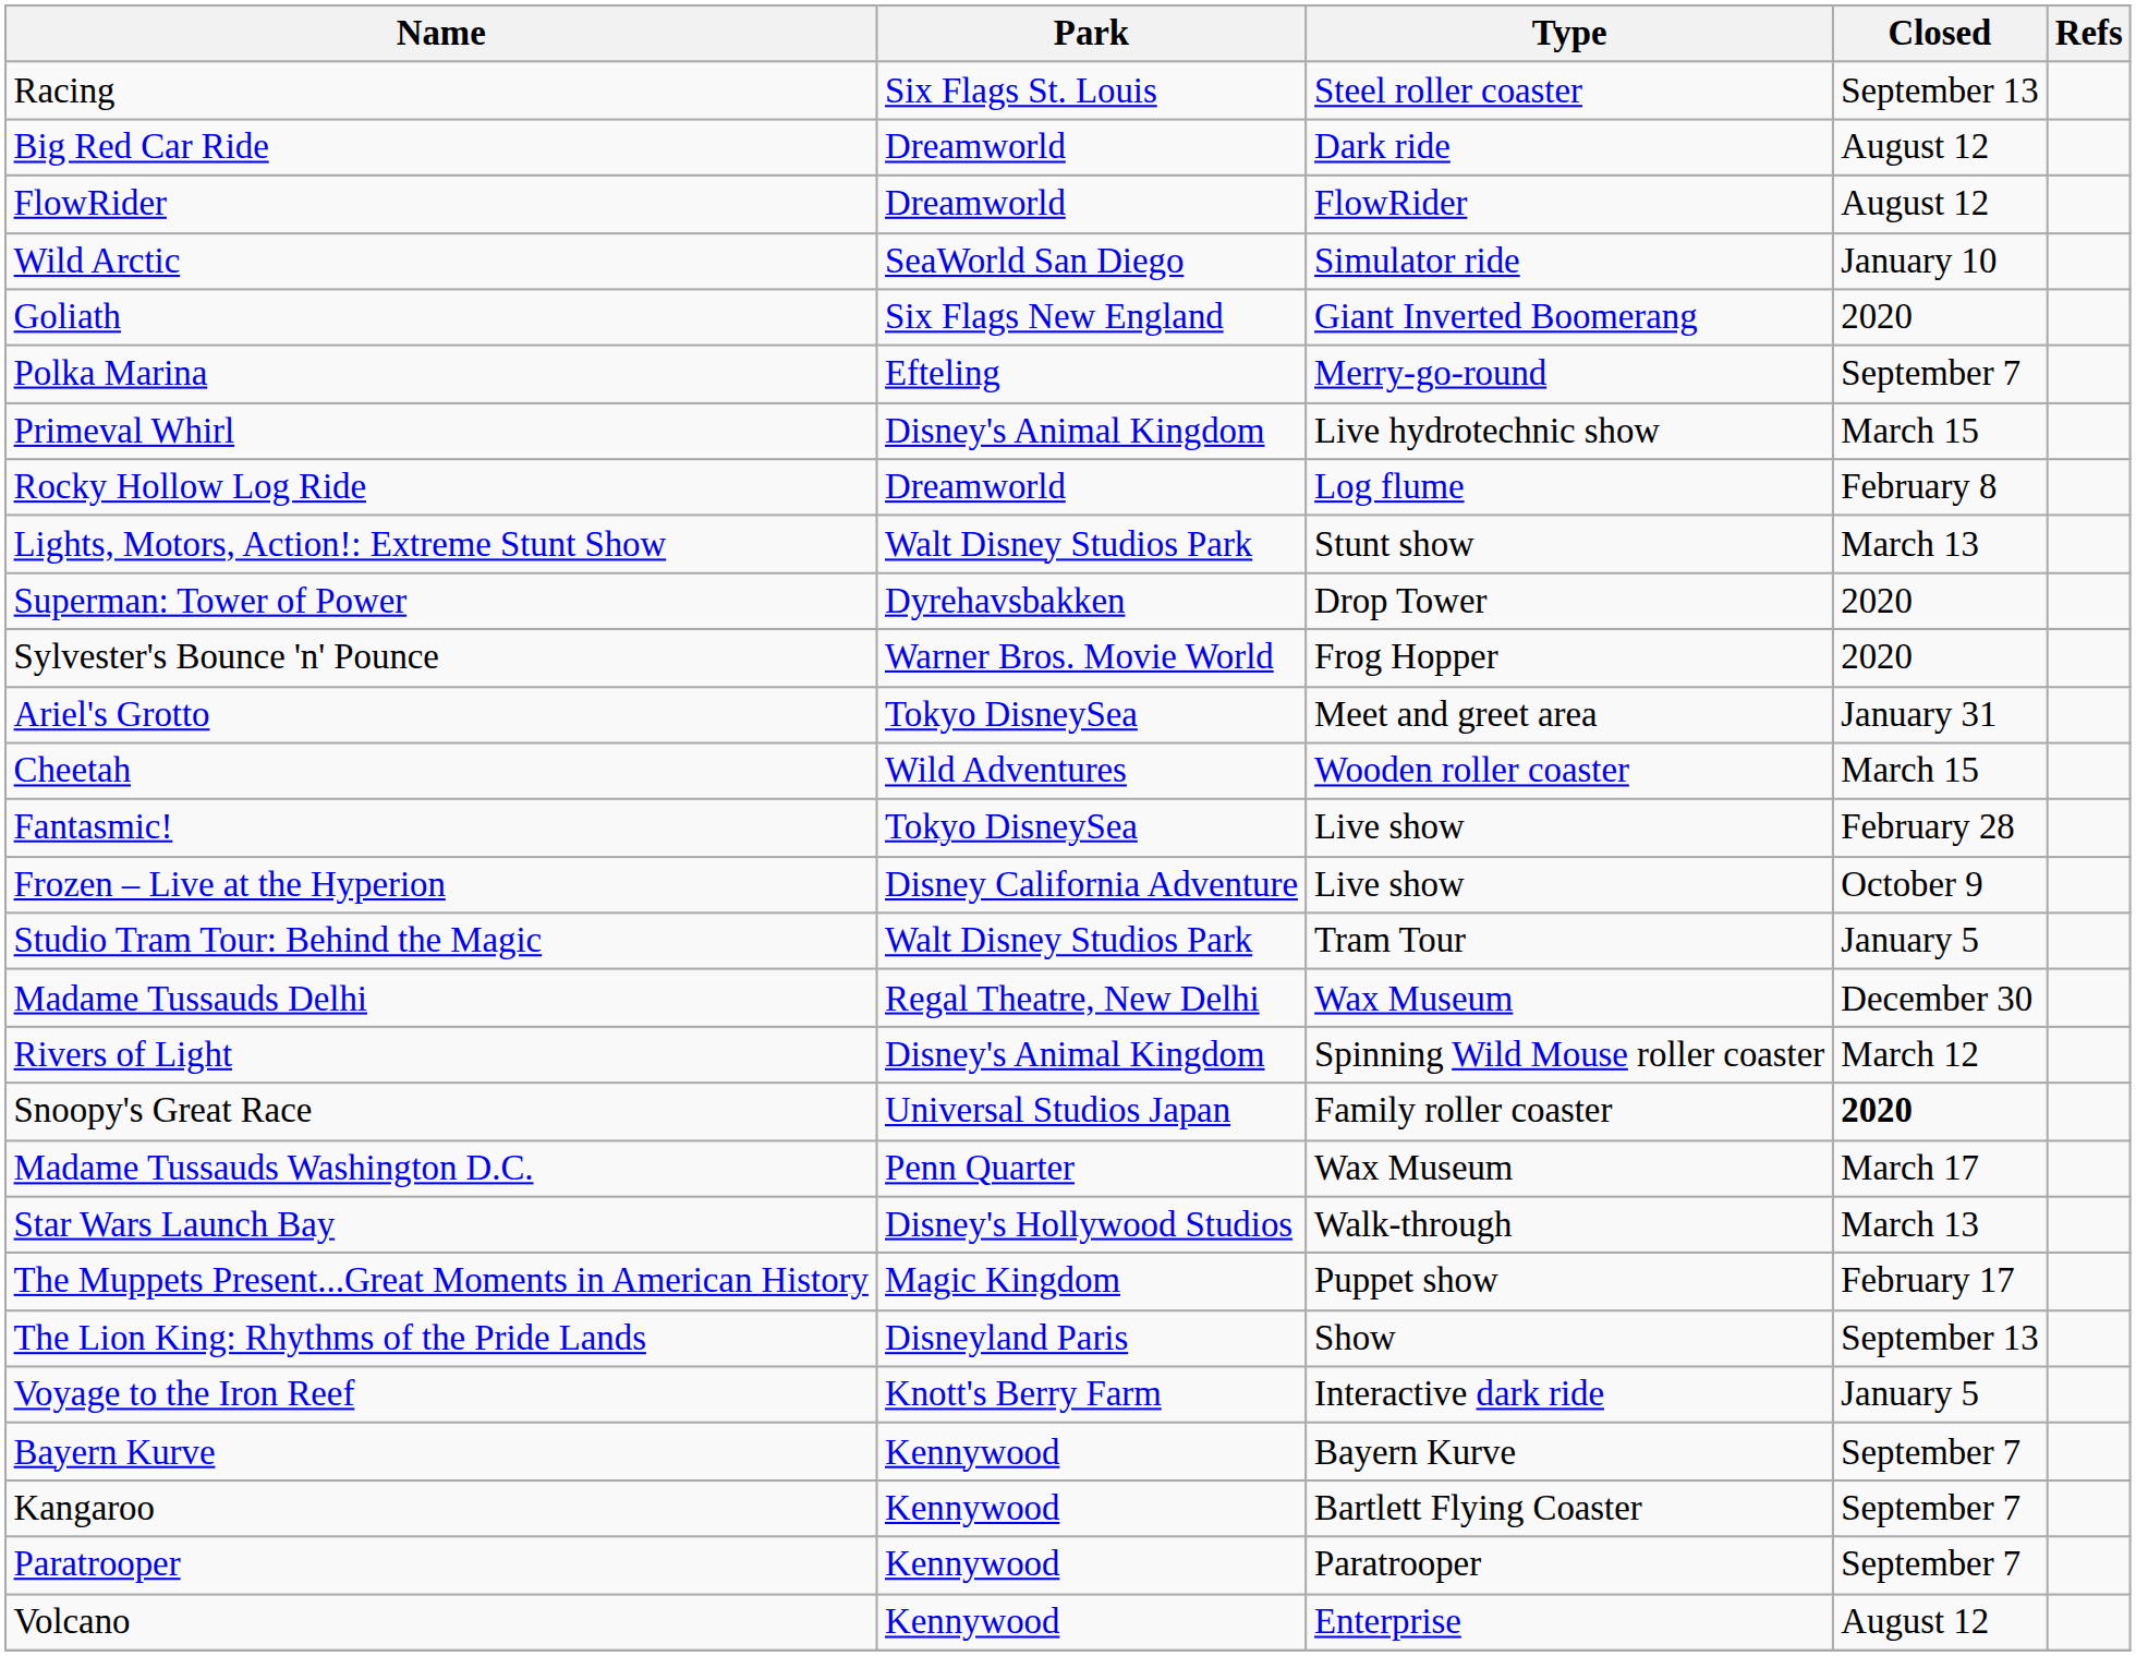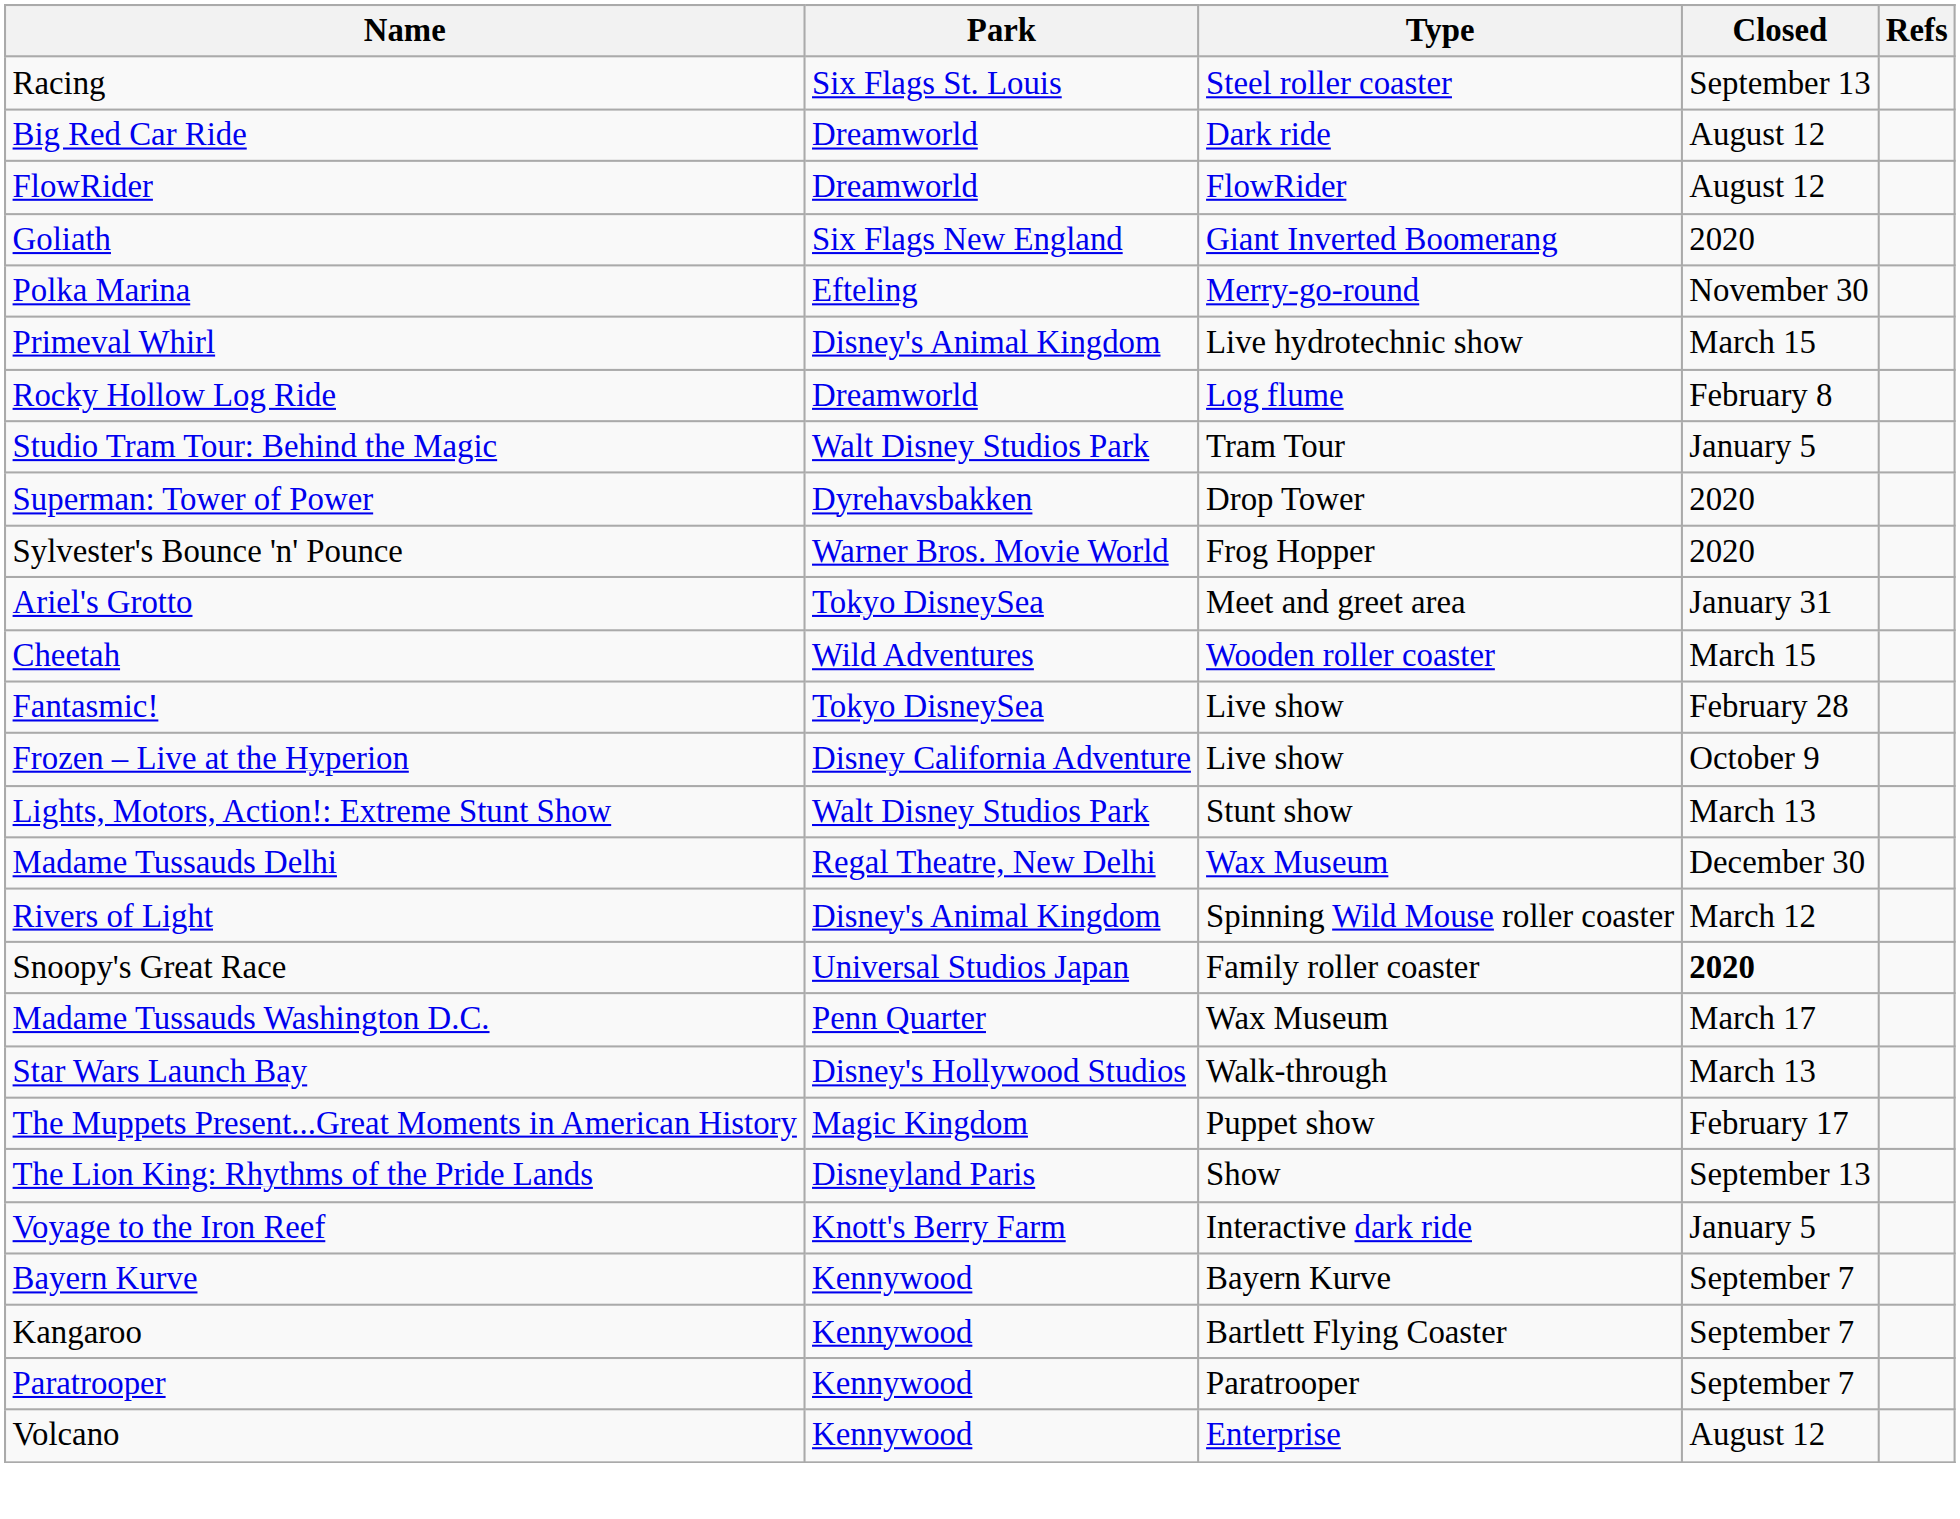- row: Wild Arctic | SeaWorld San Diego | Simulator ride | January 10
Polka Marina | Closed: September 7 -> November 30
rows swapped: Studio Tram Tour: Behind the Magic <-> Lights, Motors, Action!: Extreme Stunt Show
